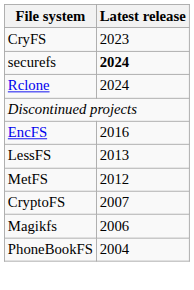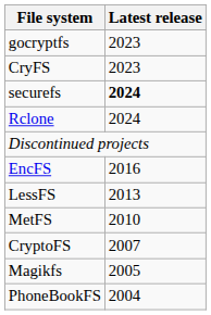+ row: gocryptfs | 2023
MetFS | Latest release: 2012 -> 2010
Magikfs | Latest release: 2006 -> 2005
